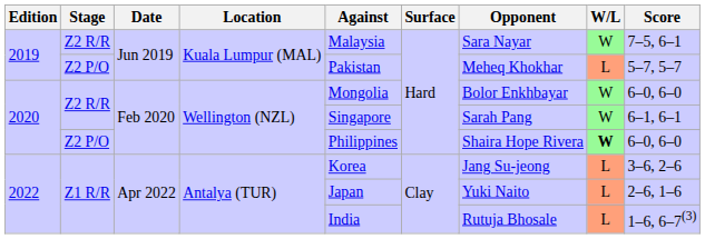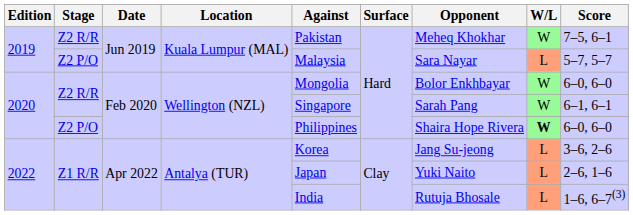2019 / Z2 R/R | Against: Malaysia -> Pakistan
2019 / Z2 R/R | Opponent: Sara Nayar -> Meheq Khokhar
2019 / Z2 P/O | Against: Pakistan -> Malaysia
2019 / Z2 P/O | Opponent: Meheq Khokhar -> Sara Nayar
